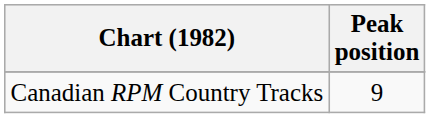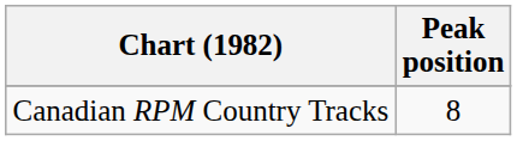Canadian RPM Country Tracks | Peak position: 9 -> 8
